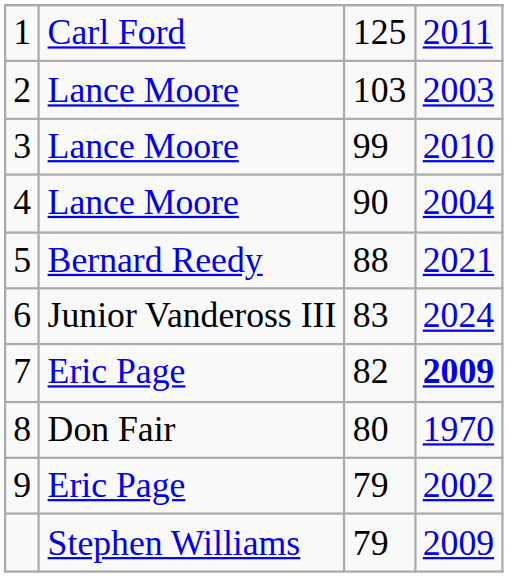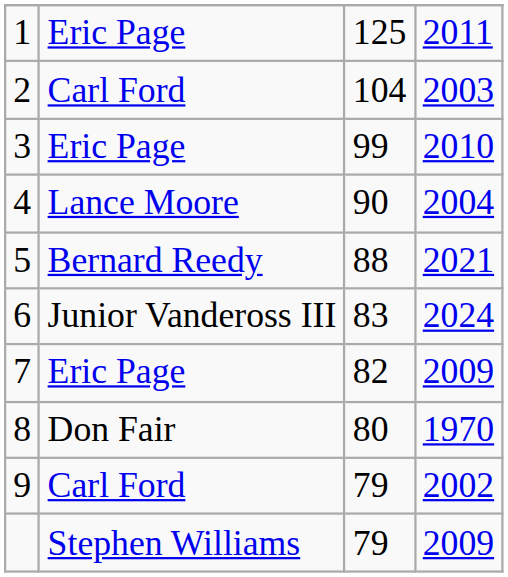1 | column 2: Carl Ford -> Eric Page
2 | column 2: Lance Moore -> Carl Ford
2 | column 3: 103 -> 104
3 | column 2: Lance Moore -> Eric Page
7 | column 4: bold -> normal
9 | column 2: Eric Page -> Carl Ford
